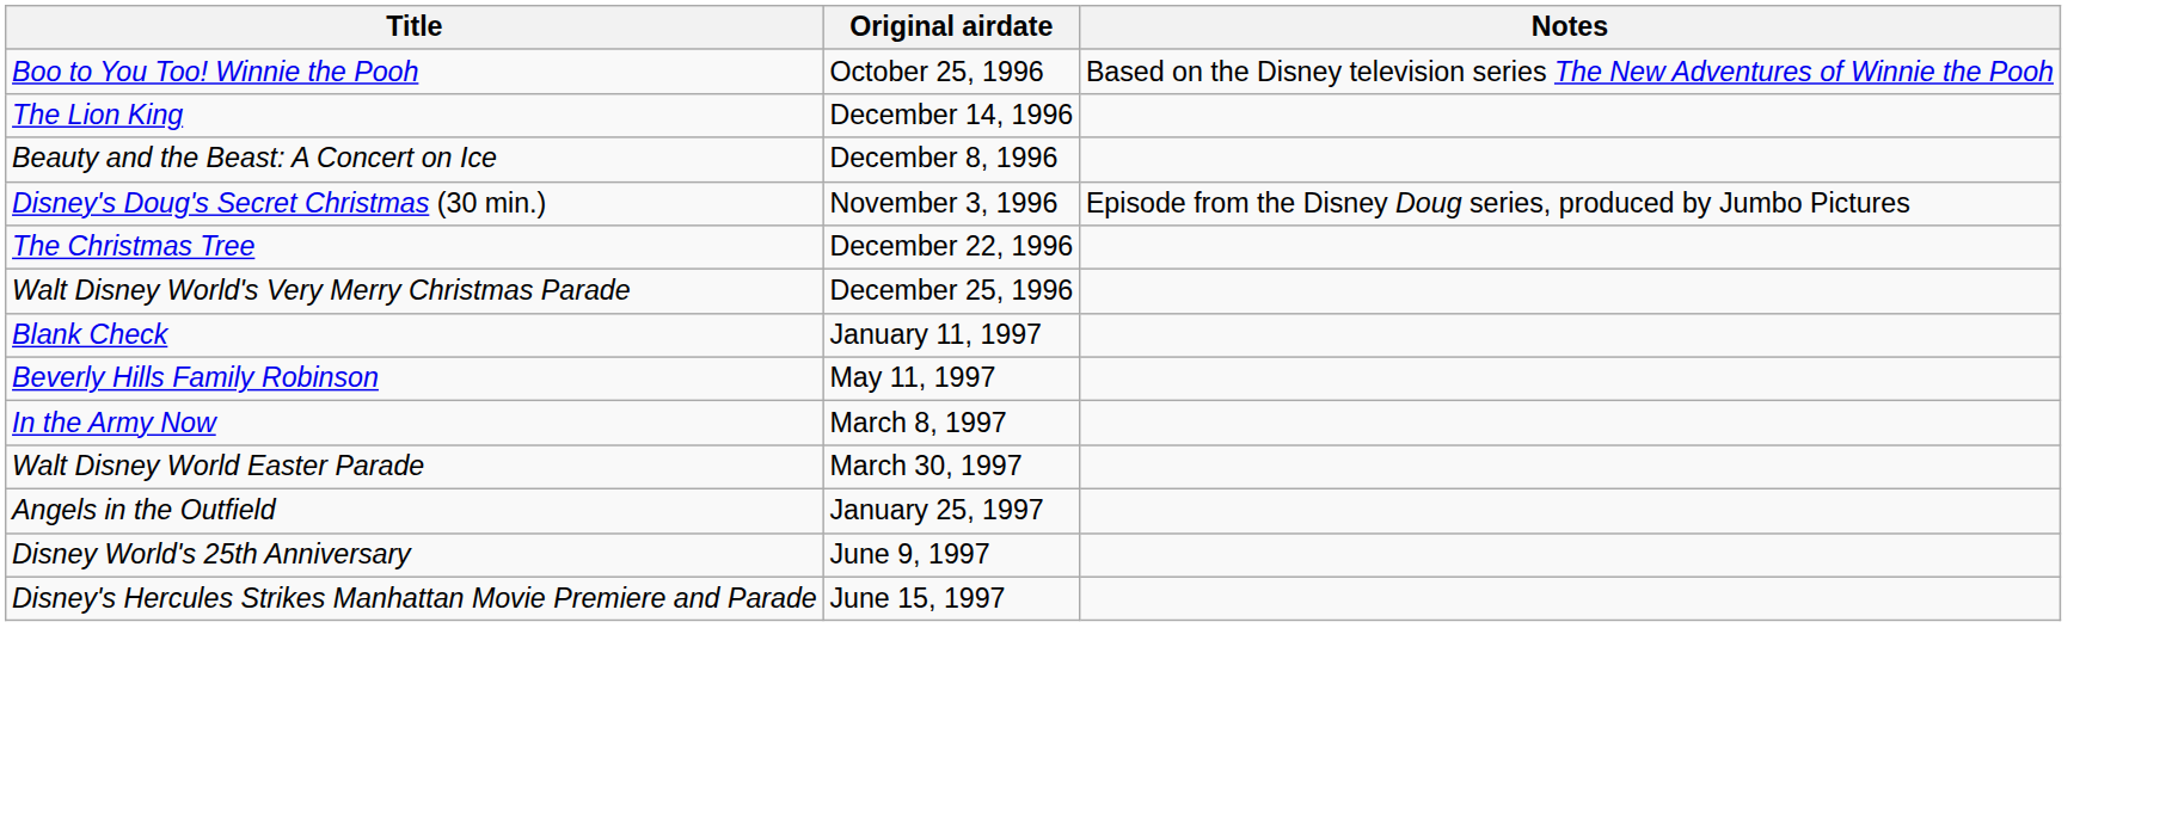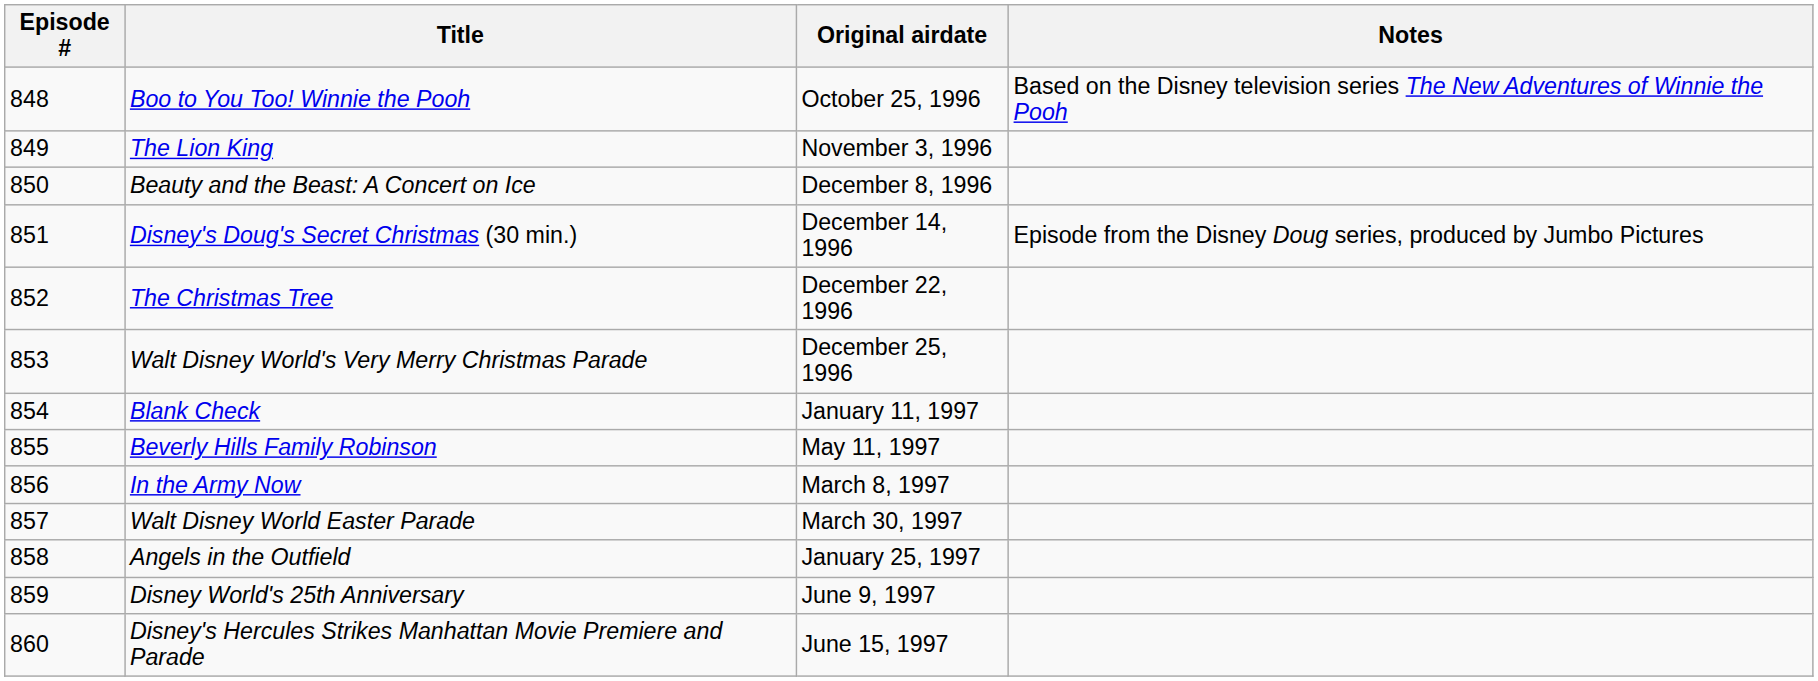+ column: Episode # | 848 | 849 | 850 | 851 | 852 | 853 | 854 | 855 | 856 | 857 | 858 | 859 | 860
The Lion King | Original airdate: December 14, 1996 -> November 3, 1996
Disney's Doug's Secret Christmas (30 min.) | Original airdate: November 3, 1996 -> December 14, 1996
